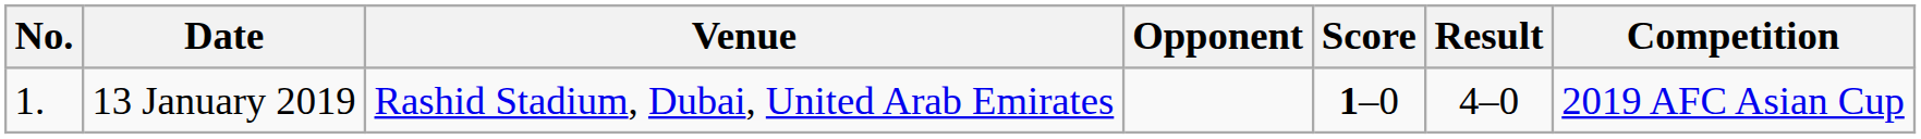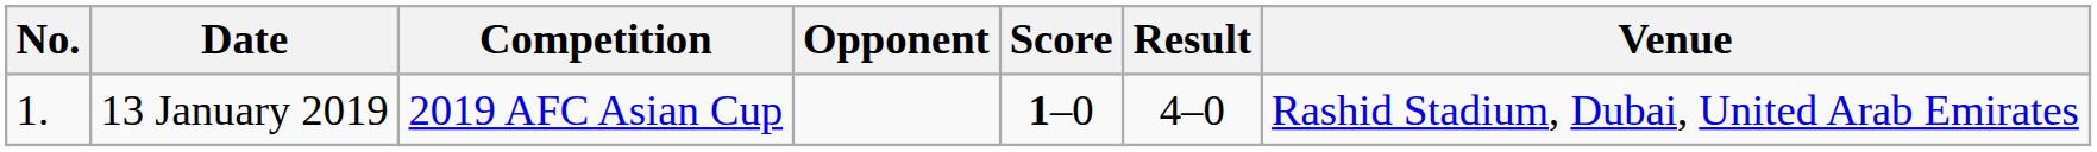columns swapped: Venue <-> Competition
